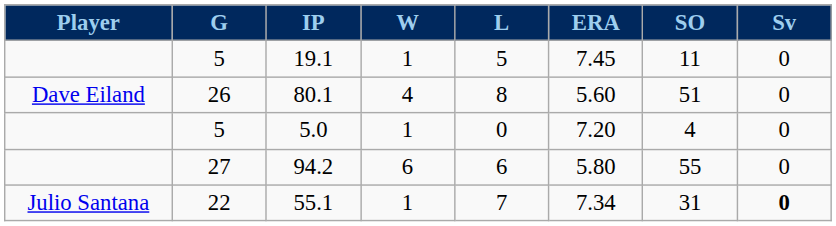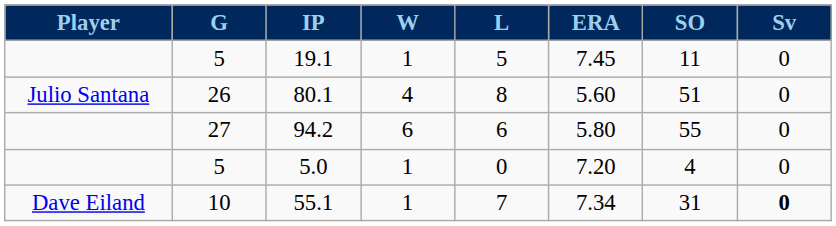80.1 | Player: Dave Eiland -> Julio Santana
rows swapped: 5.0 <-> 94.2
55.1 | Player: Julio Santana -> Dave Eiland
55.1 | G: 22 -> 10
